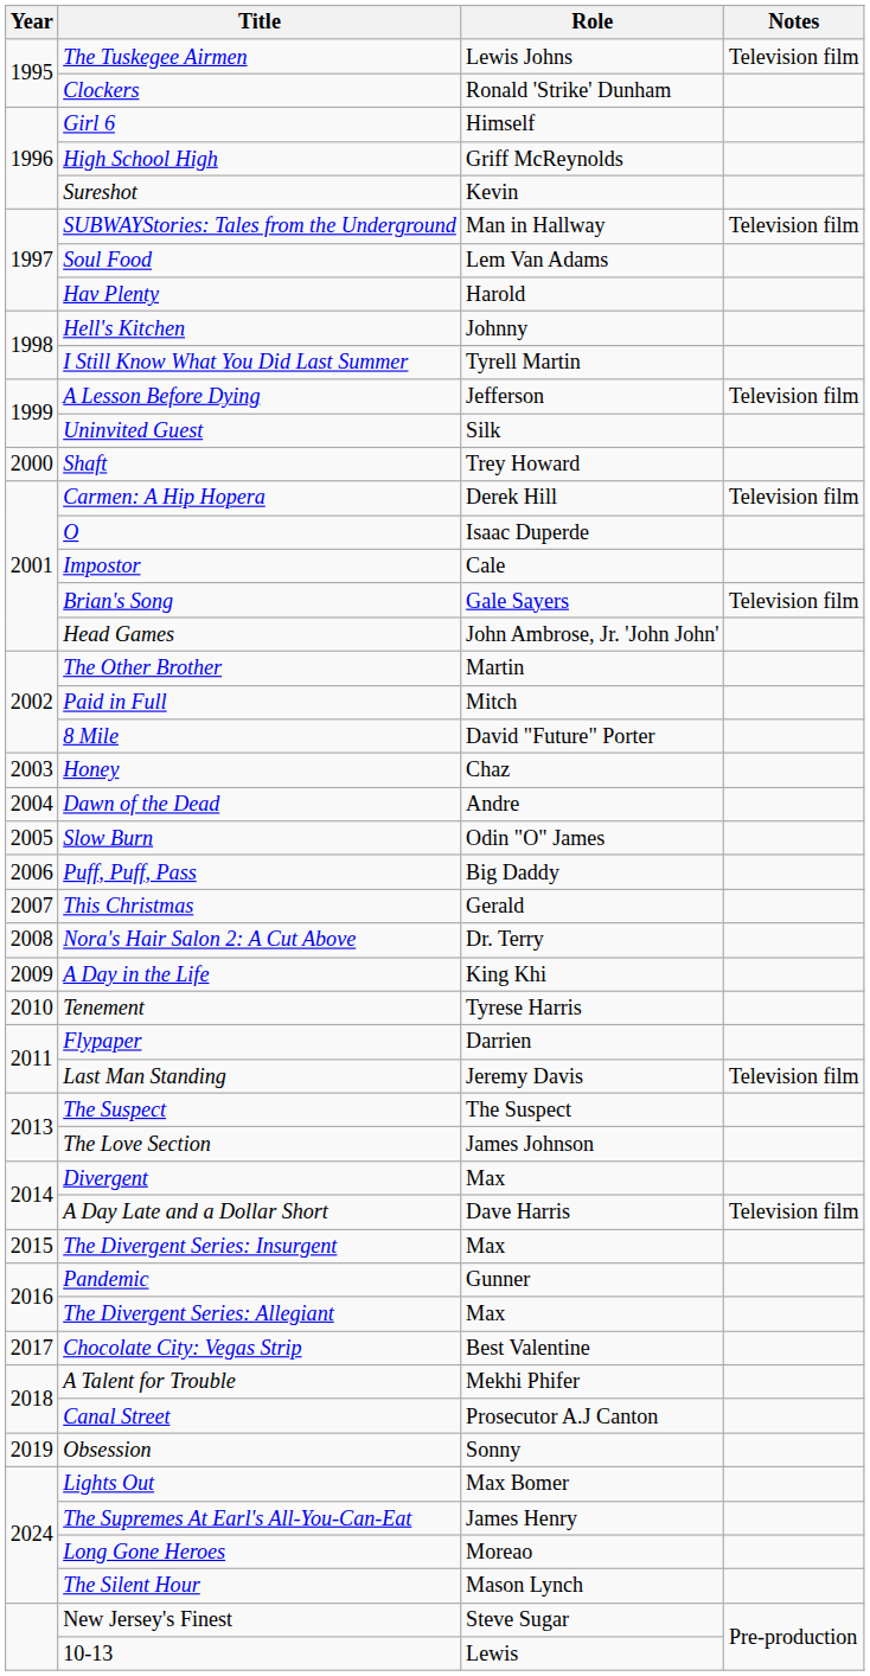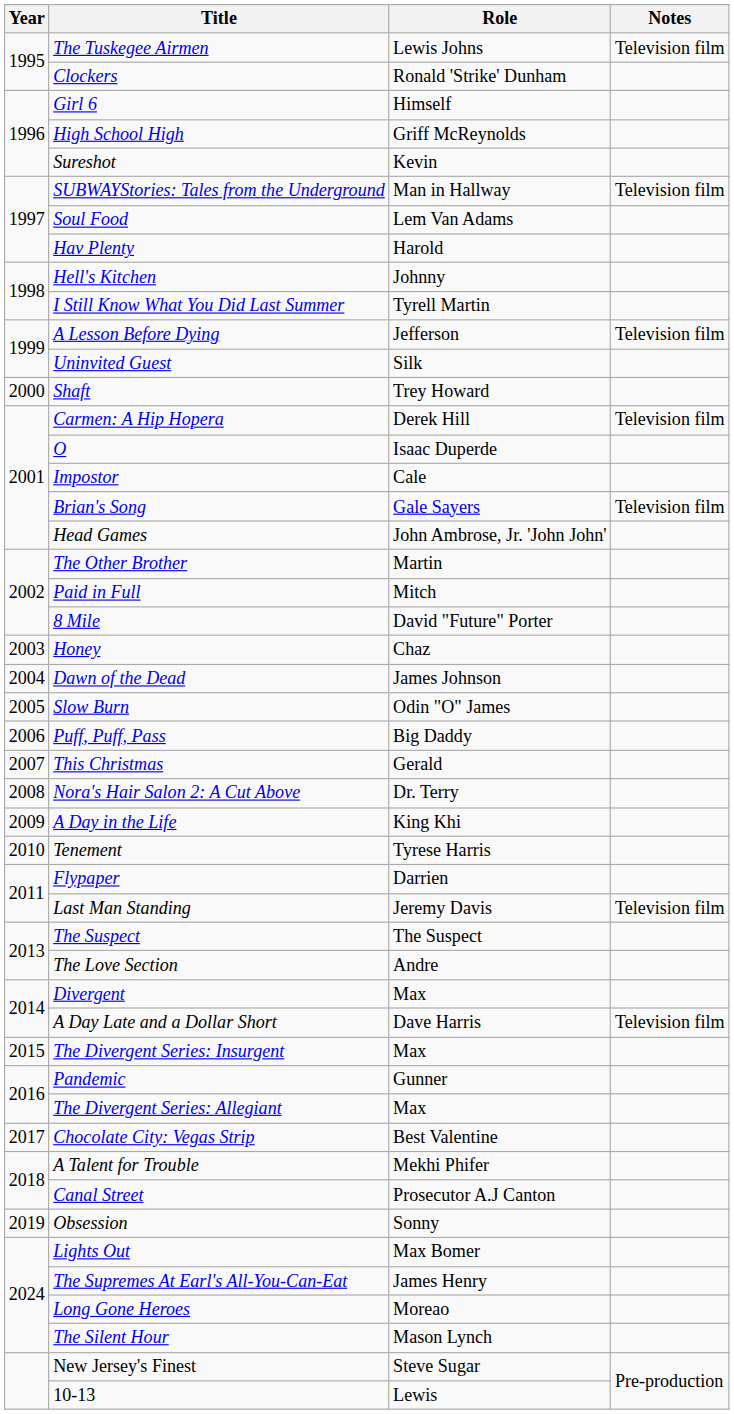Dawn of the Dead | Role: Andre -> James Johnson
The Love Section | Role: James Johnson -> Andre
